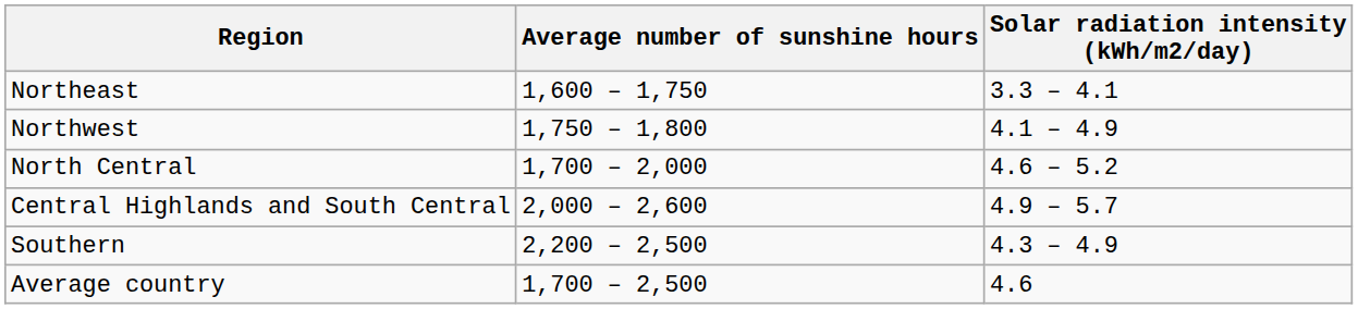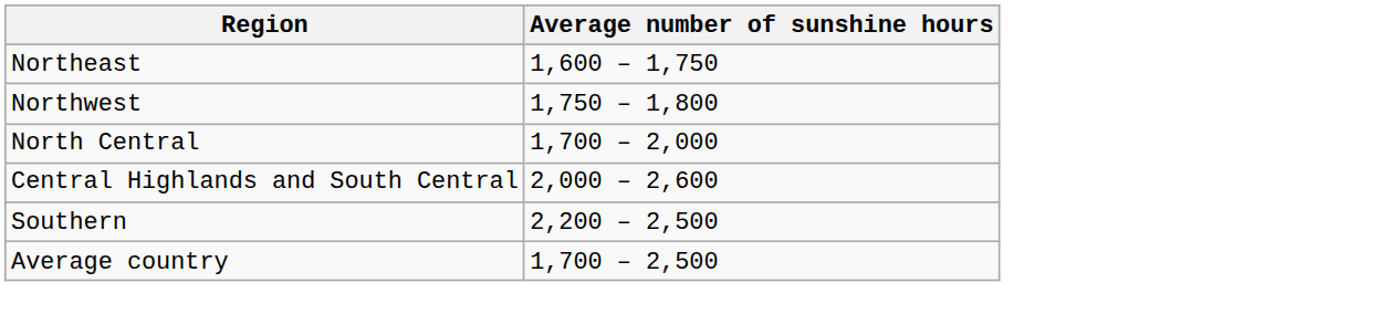- column: Solar radiation intensity (kWh/m2/day) | 3.3 – 4.1 | 4.1 – 4.9 | 4.6 – 5.2 | 4.9 – 5.7 | 4.3 – 4.9 | 4.6
